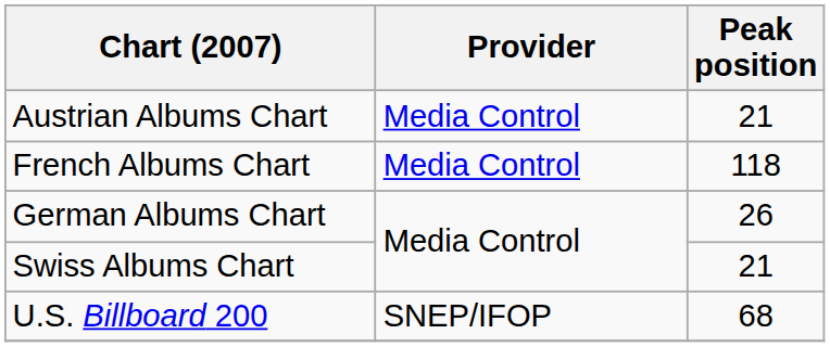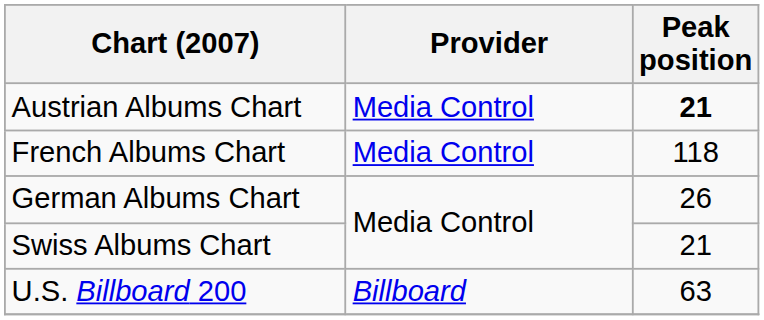Austrian Albums Chart | Peak position: normal -> bold
U.S. Billboard 200 | Provider: SNEP/IFOP -> Billboard
U.S. Billboard 200 | Peak position: 68 -> 63
